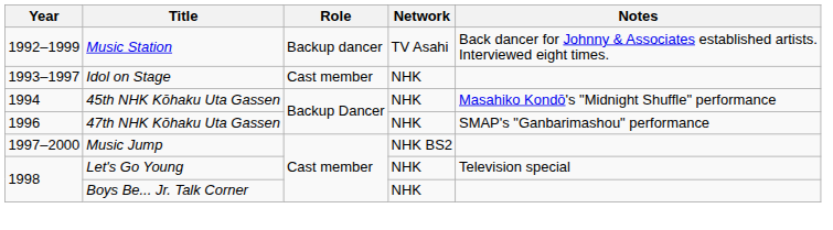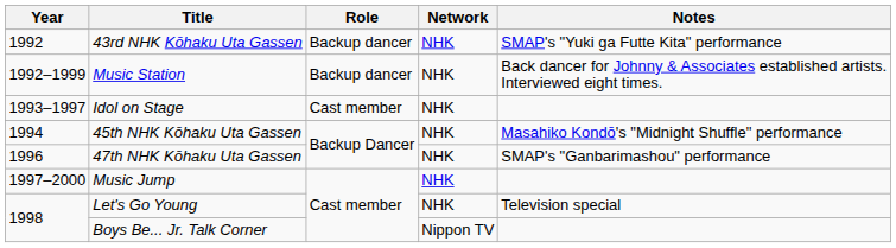+ row: 1992 | 43rd NHK Kōhaku Uta Gassen | Backup dancer | NHK | SMAP's "Yuki ga Futte Kita" performance
Music Station | Network: TV Asahi -> NHK
Music Jump | Network: NHK BS2 -> NHK
Boys Be... Jr. Talk Corner | Network: NHK -> Nippon TV
